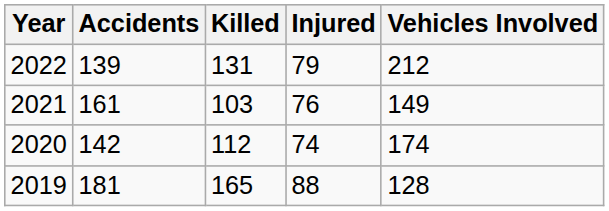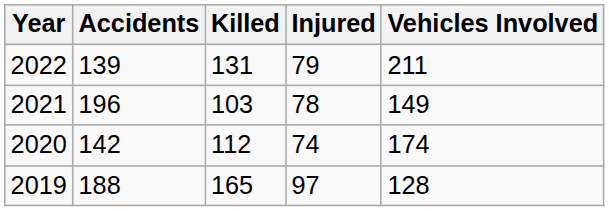2022 | Vehicles Involved: 212 -> 211
2021 | Accidents: 161 -> 196
2021 | Injured: 76 -> 78
2019 | Accidents: 181 -> 188
2019 | Injured: 88 -> 97
